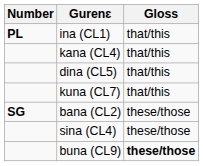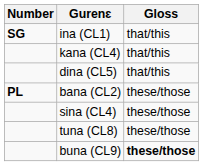ina (CL1) | Number: PL -> SG
- row: kuna (CL7) | that/this
bana (CL2) | Number: SG -> PL
+ row: tuna (CL8) | these/those
